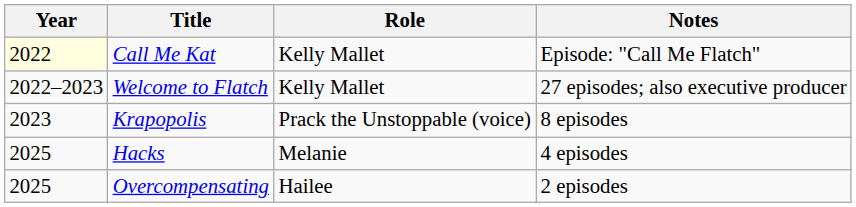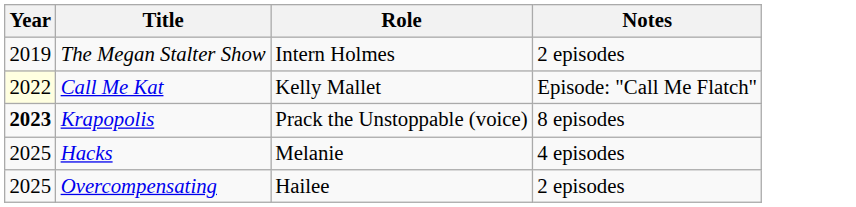+ row: 2019 | The Megan Stalter Show | Intern Holmes | 2 episodes
- row: 2022–2023 | Welcome to Flatch | Kelly Mallet | 27 episodes; also executive producer
Krapopolis | Year: normal -> bold
